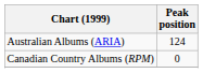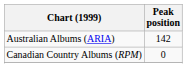Australian Albums (ARIA) | Peak position: 124 -> 142
